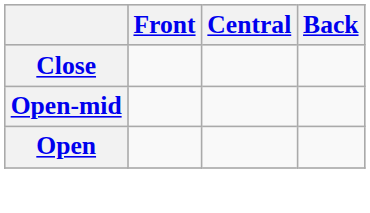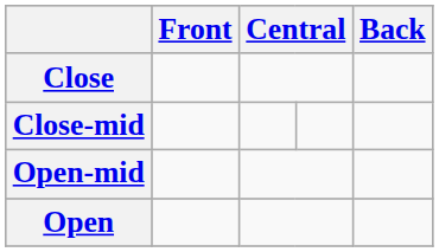+ row: Close-mid
